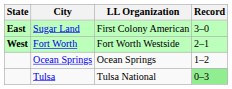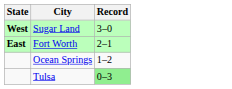- column: LL Organization | First Colony American | Fort Worth Westside | Ocean Springs | Tulsa National
Sugar Land | State: East -> West
Fort Worth | State: West -> East
